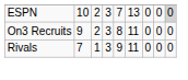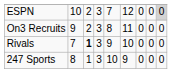ESPN | column 6: 13 -> 12
Rivals | column 3: normal -> bold
Rivals | column 6: 11 -> 10
+ row: 247 Sports | 8 | 1 | 3 | 10 | 9 | 0 | 0 | 0
